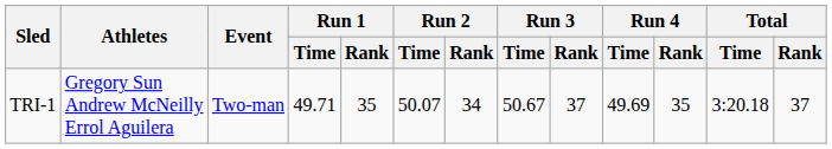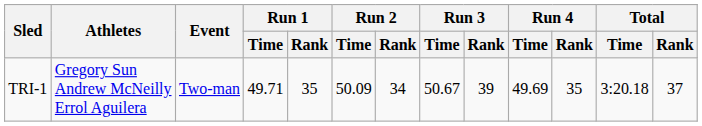TRI-1 | Run 2 / Time: 50.07 -> 50.09
TRI-1 | Run 3 / Rank: 37 -> 39
